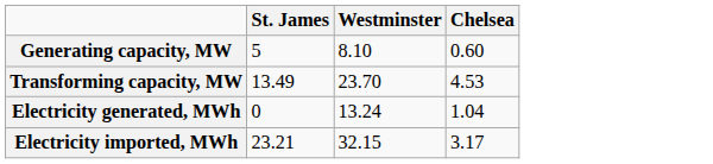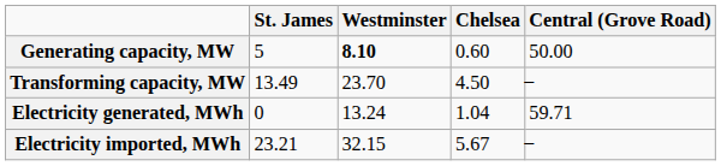+ column: Central (Grove Road) | 50.00 | ̶ | 59.71 | ̶
Generating capacity, MW | Westminster: normal -> bold
Transforming capacity, MW | Chelsea: 4.53 -> 4.50
Electricity imported, MWh | Chelsea: 3.17 -> 5.67
